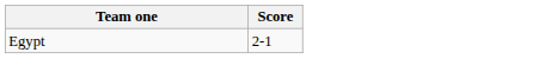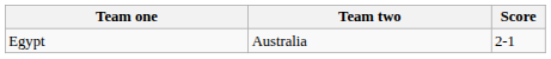+ column: Team two | Australia
